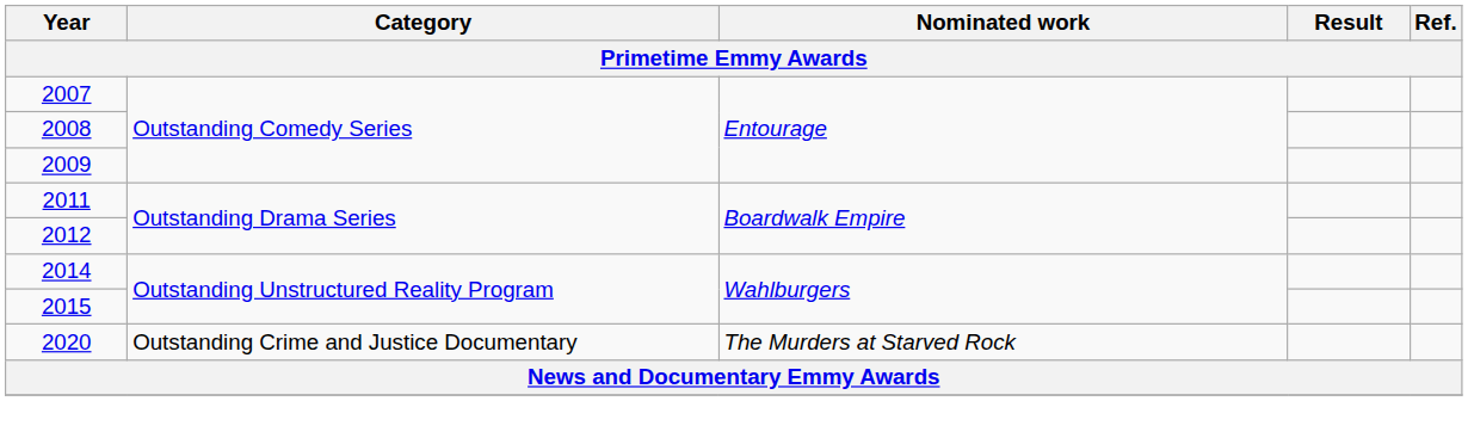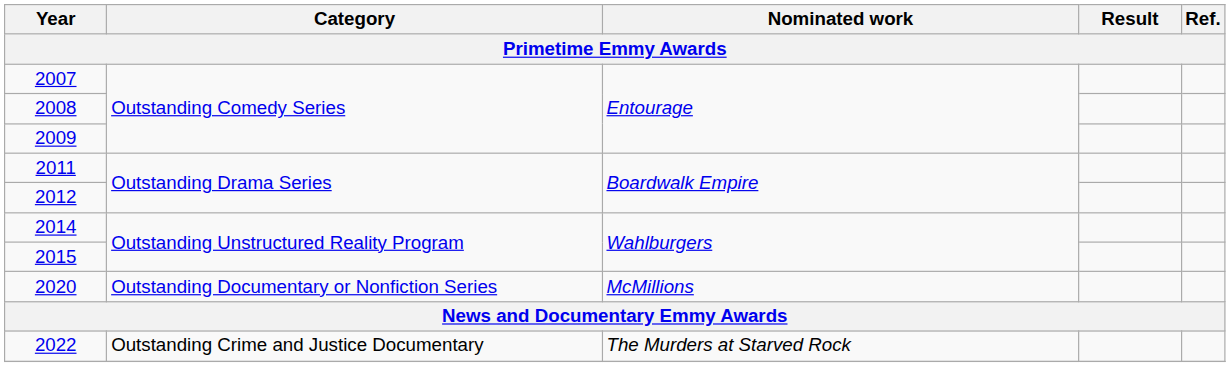2020 | Category: Outstanding Crime and Justice Documentary -> Outstanding Documentary or Nonfiction Series
2020 | Nominated work: The Murders at Starved Rock -> McMillions
+ row: 2022 | Outstanding Crime and Justice Documentary | The Murders at Starved Rock
